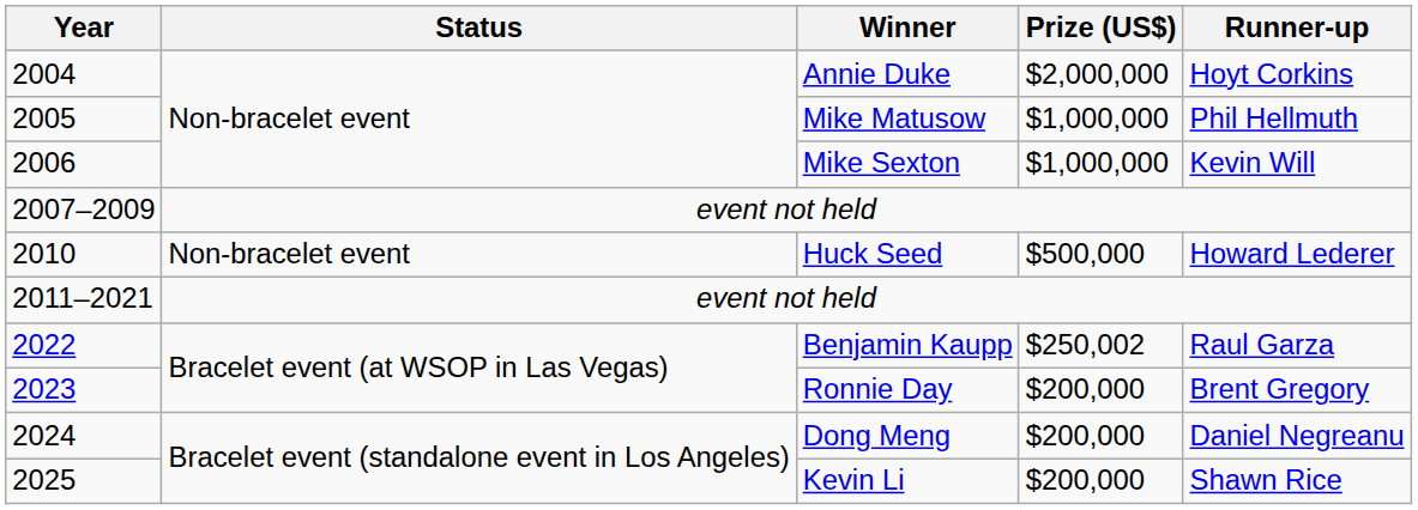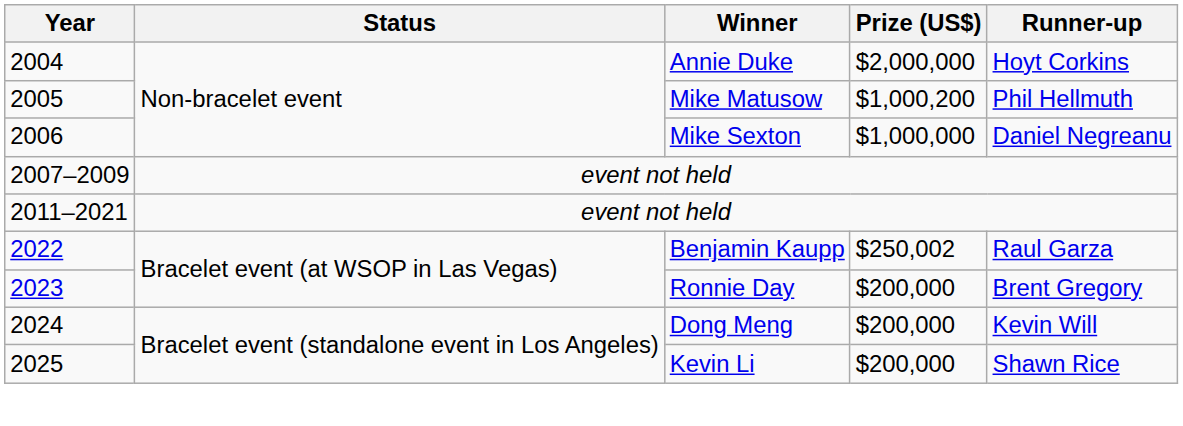Mike Matusow | Prize (US$): $1,000,000 -> $1,000,200
Mike Sexton | Runner-up: Kevin Will -> Daniel Negreanu
- row: 2010 | Non-bracelet event | Huck Seed | $500,000 | Howard Lederer
Dong Meng | Runner-up: Daniel Negreanu -> Kevin Will
